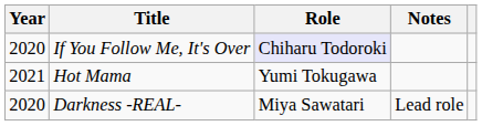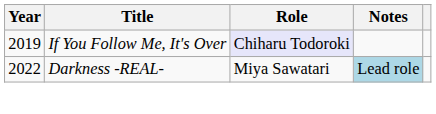If You Follow Me, It's Over | Year: 2020 -> 2019
- row: 2021 | Hot Mama | Yumi Tokugawa
Darkness -REAL- | Year: 2020 -> 2022
Darkness -REAL- | Notes: no background -> lightblue background
